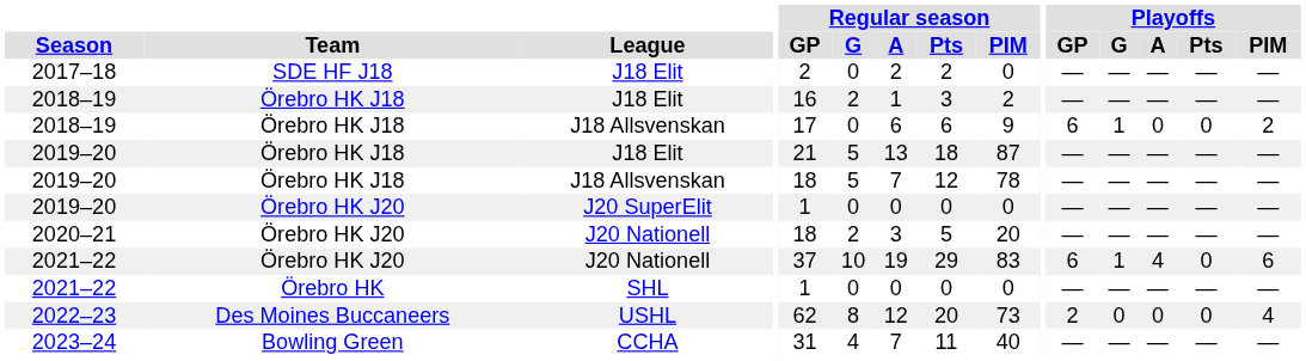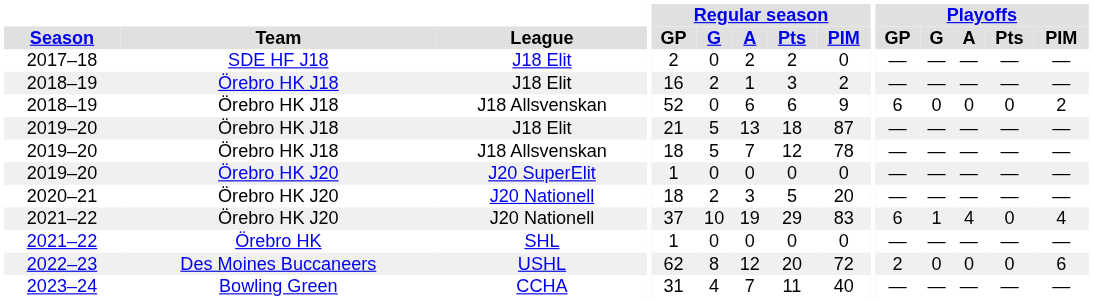2018–19 / J18 Allsvenskan | Regular season / GP: 17 -> 52
2018–19 / J18 Allsvenskan | Playoffs / G: 1 -> 0
2021–22 / J20 Nationell | Playoffs / PIM: 6 -> 4
2022–23 | Regular season / PIM: 73 -> 72
2022–23 | Playoffs / PIM: 4 -> 6
